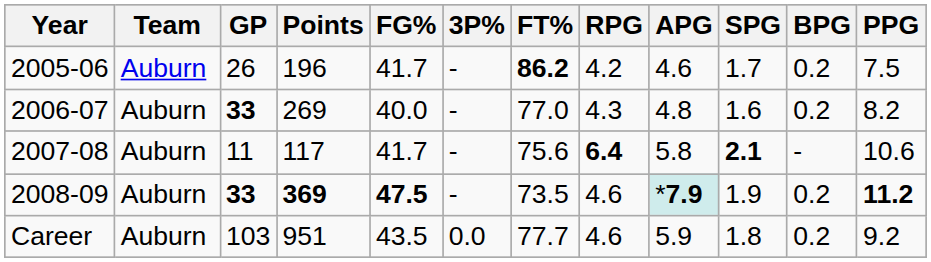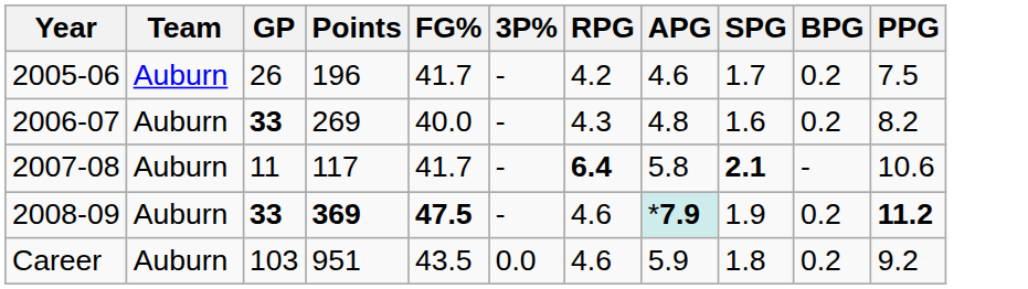- column: FT% | 86.2 | 77.0 | 75.6 | 73.5 | 77.7
